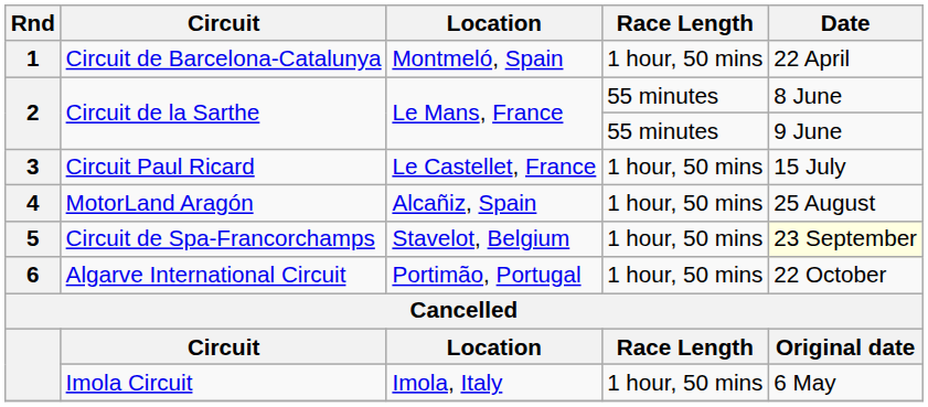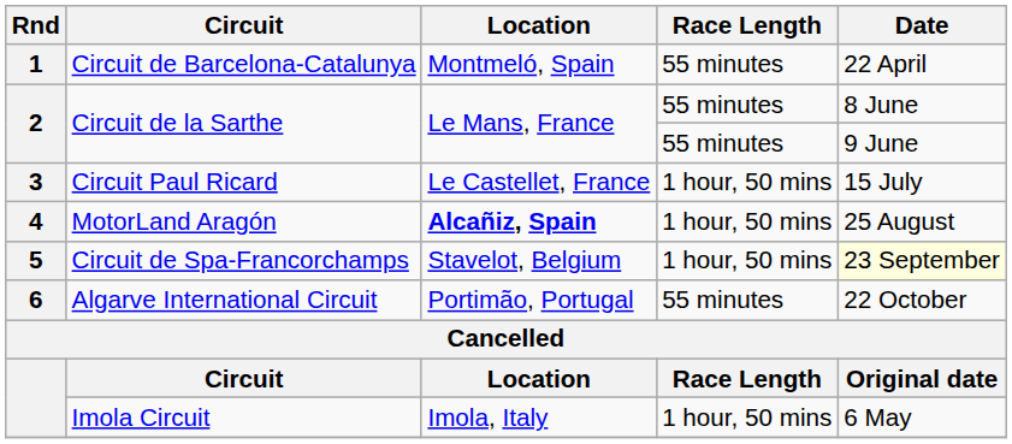1 | Race Length: 1 hour, 50 mins -> 55 minutes
4 | Location: normal -> bold
6 | Race Length: 1 hour, 50 mins -> 55 minutes
